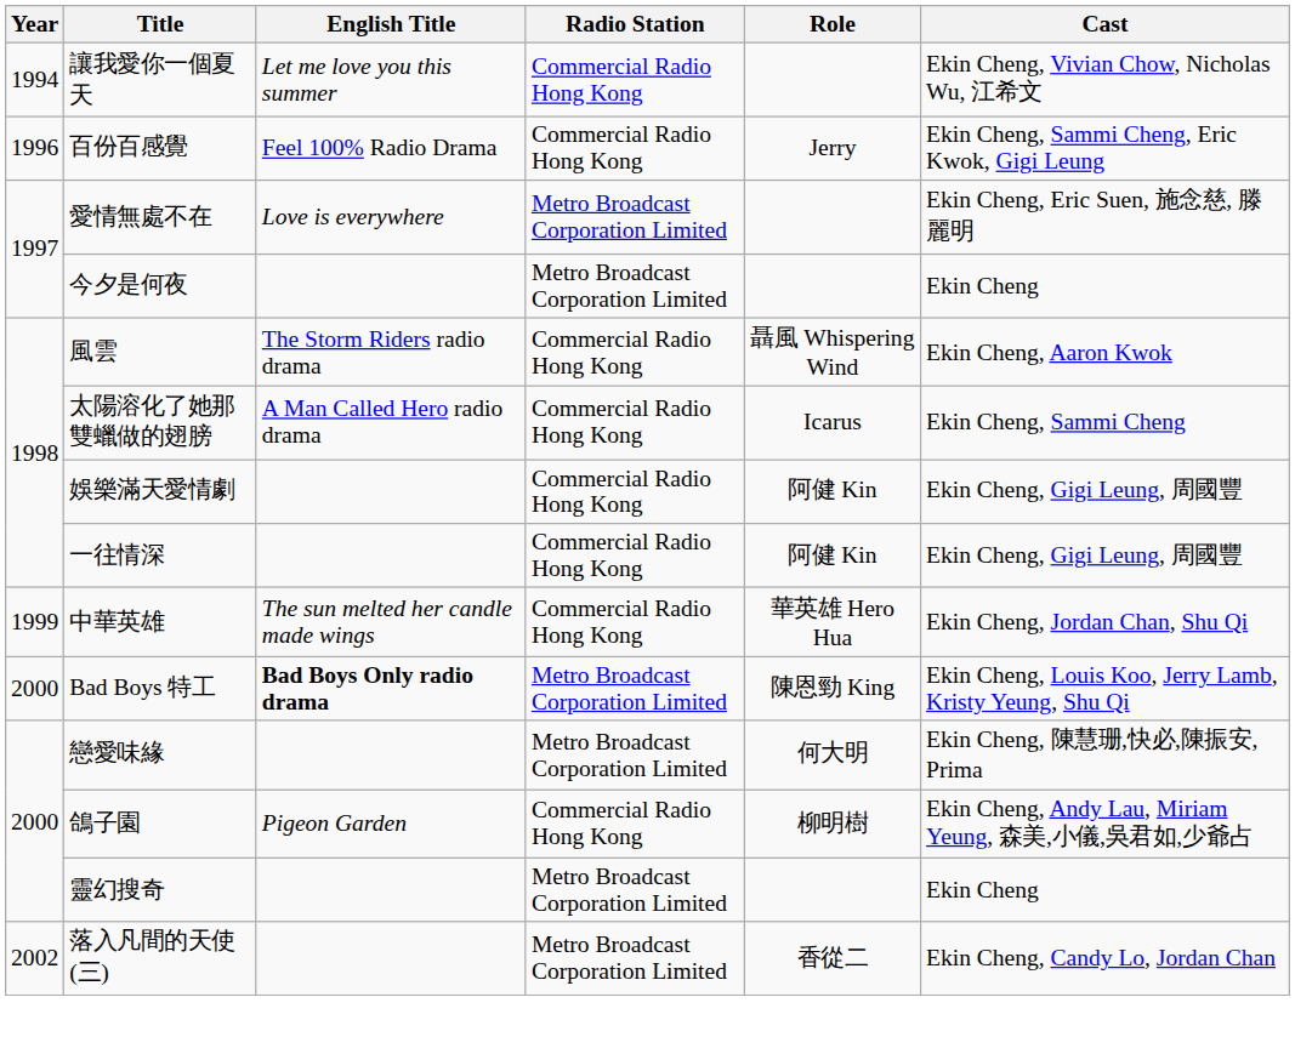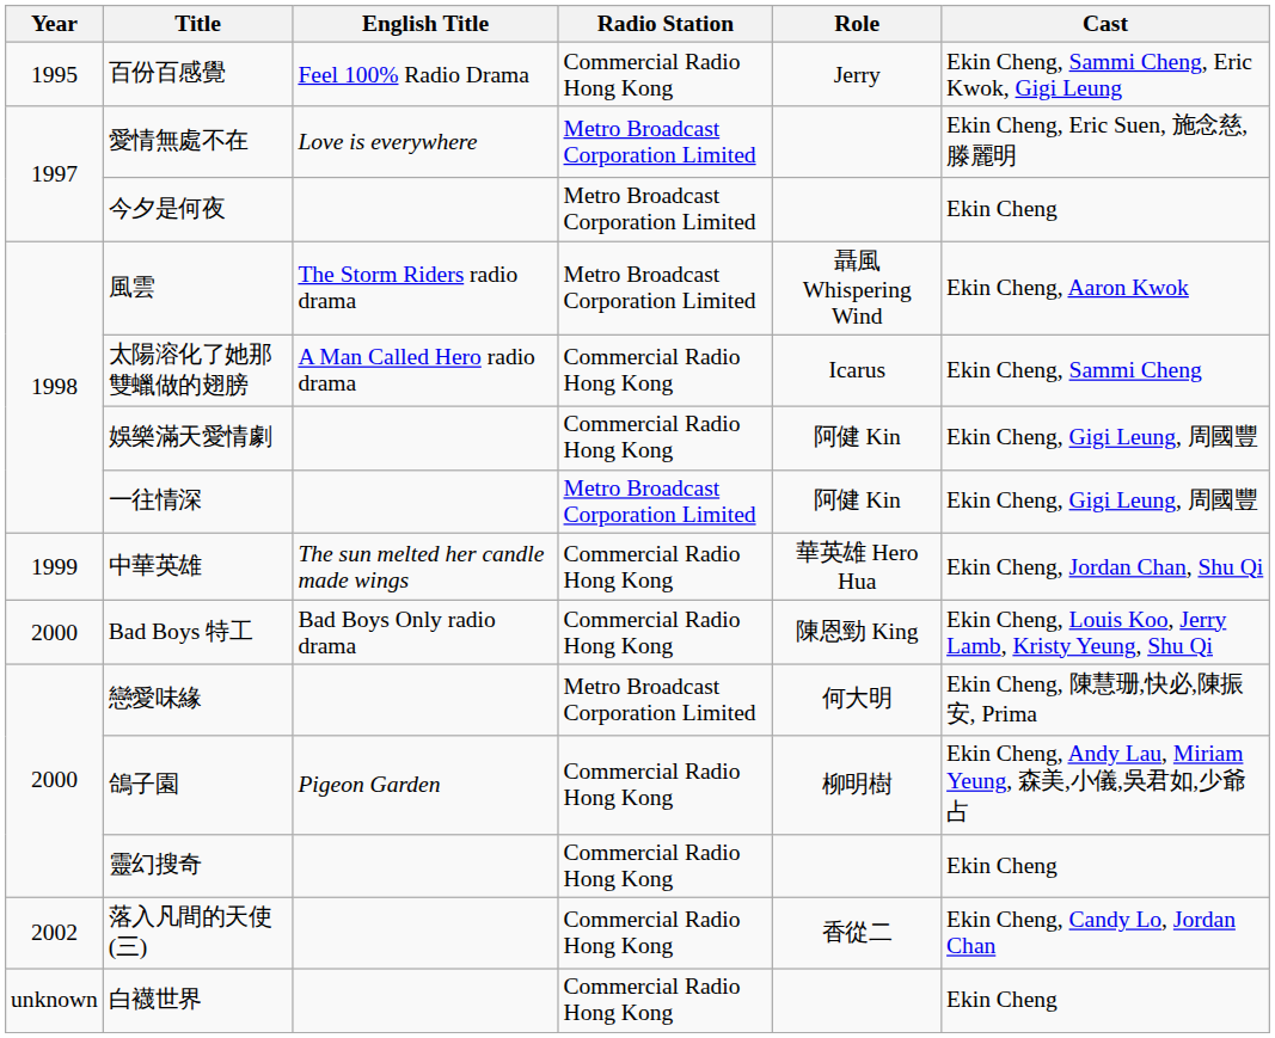- row: 1994 | 讓我愛你一個夏天 | Let me love you this summer | Commercial Radio Hong Kong | Ekin Cheng, Vivian Chow, Nicholas Wu, 江希文
百份百感覺 | Year: 1996 -> 1995
風雲 | Radio Station: Commercial Radio Hong Kong -> Metro Broadcast Corporation Limited
一往情深 | Radio Station: Commercial Radio Hong Kong -> Metro Broadcast Corporation Limited
Bad Boys 特工 | English Title: bold -> normal
Bad Boys 特工 | Radio Station: Metro Broadcast Corporation Limited -> Commercial Radio Hong Kong
靈幻搜奇 | Radio Station: Metro Broadcast Corporation Limited -> Commercial Radio Hong Kong
落入凡間的天使(三) | Radio Station: Metro Broadcast Corporation Limited -> Commercial Radio Hong Kong
+ row: unknown | 白襪世界 | Commercial Radio Hong Kong | Ekin Cheng
